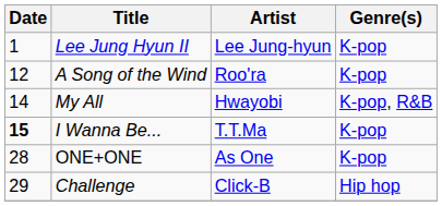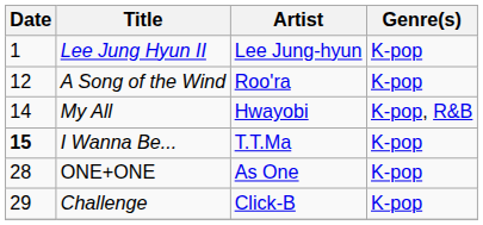Challenge | Genre(s): Hip hop -> K-pop
